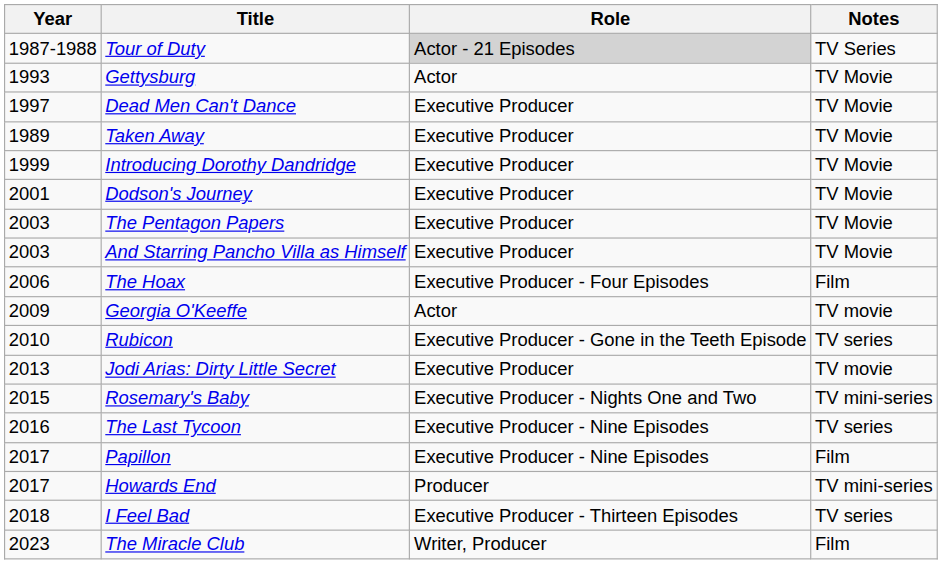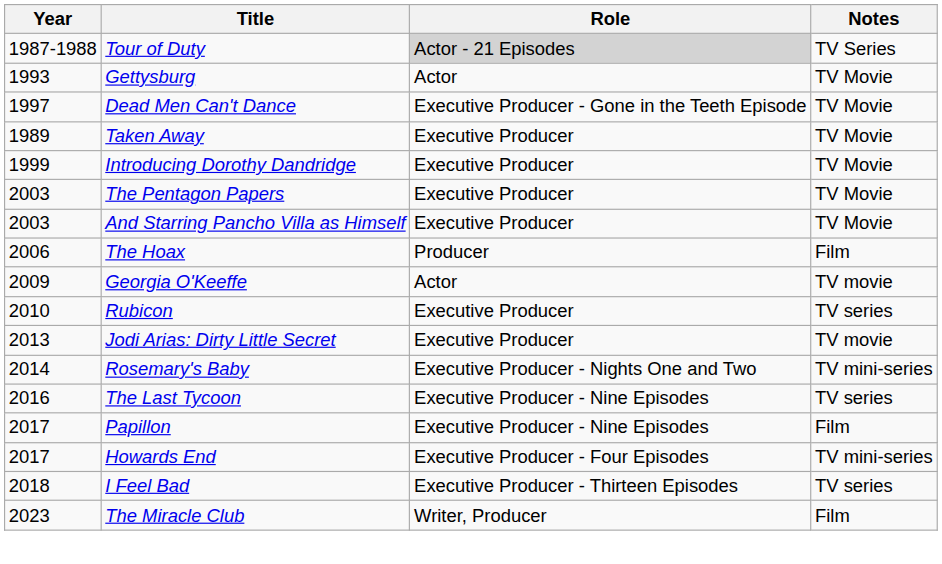Dead Men Can't Dance | Role: Executive Producer -> Executive Producer - Gone in the Teeth Episode
- row: 2001 | Dodson's Journey | Executive Producer | TV Movie
The Hoax | Role: Executive Producer - Four Episodes -> Producer
Rubicon | Role: Executive Producer - Gone in the Teeth Episode -> Executive Producer
Rosemary's Baby | Year: 2015 -> 2014
Howards End | Role: Producer -> Executive Producer - Four Episodes
